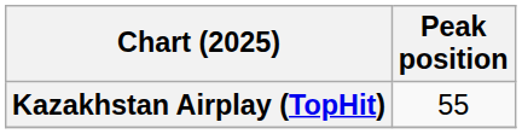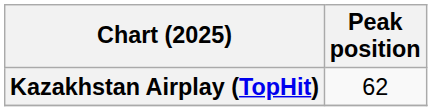Kazakhstan Airplay (TopHit) | Peak position: 55 -> 62
